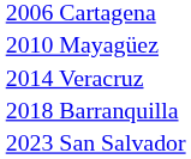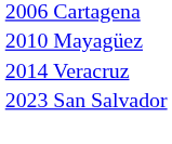- row: 2018 Barranquilla
